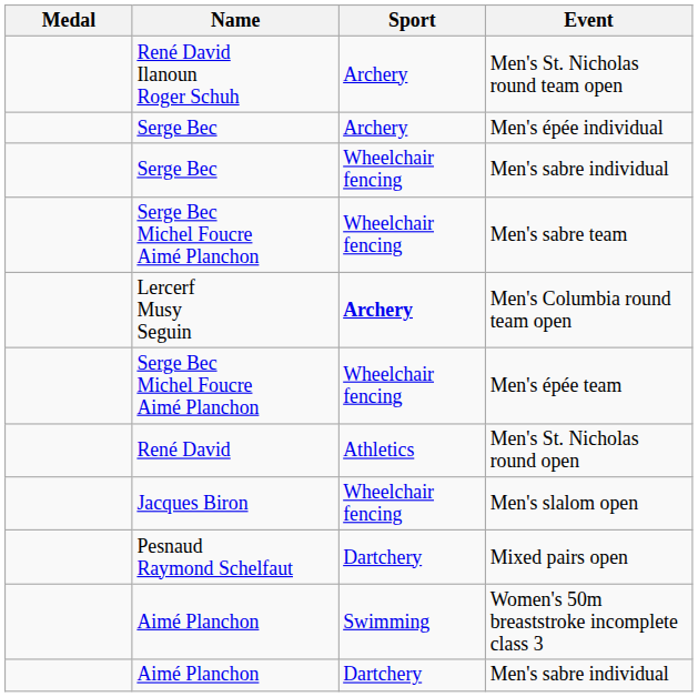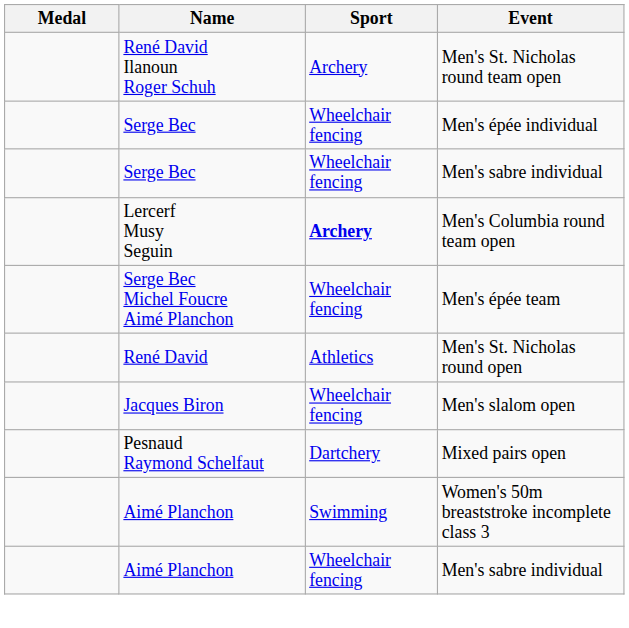Men's épée individual | Sport: Archery -> Wheelchair fencing
- row: Serge Bec Michel Foucre Aimé Planchon | Wheelchair fencing | Men's sabre team
Aimé Planchon / Men's sabre individual | Sport: Dartchery -> Wheelchair fencing
